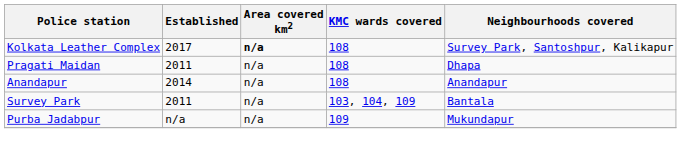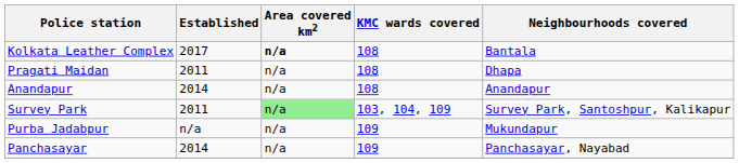Kolkata Leather Complex | Neighbourhoods covered: Survey Park, Santoshpur, Kalikapur -> Bantala
Survey Park | Area covered km2: no background -> lightgreen background
Survey Park | Neighbourhoods covered: Bantala -> Survey Park, Santoshpur, Kalikapur
+ row: Panchasayar | 2014 | n/a | 109 | Panchasayar, Nayabad
